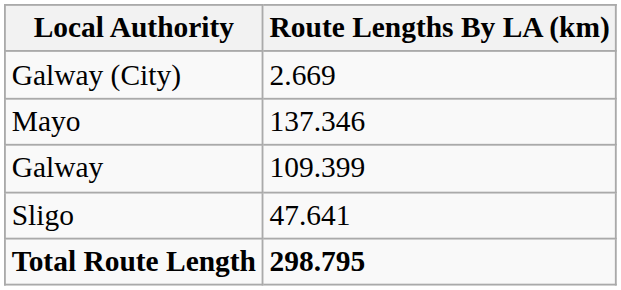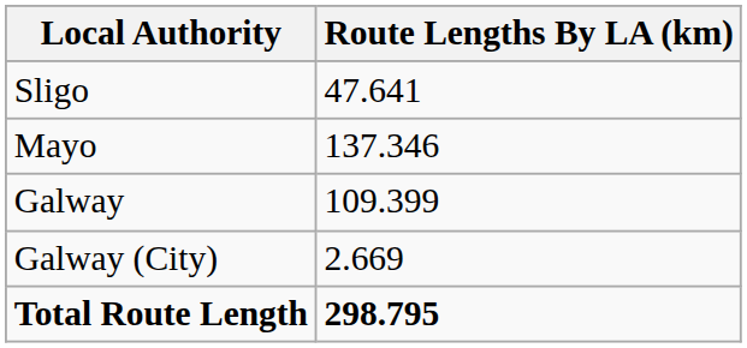rows swapped: Sligo <-> Galway (City)
